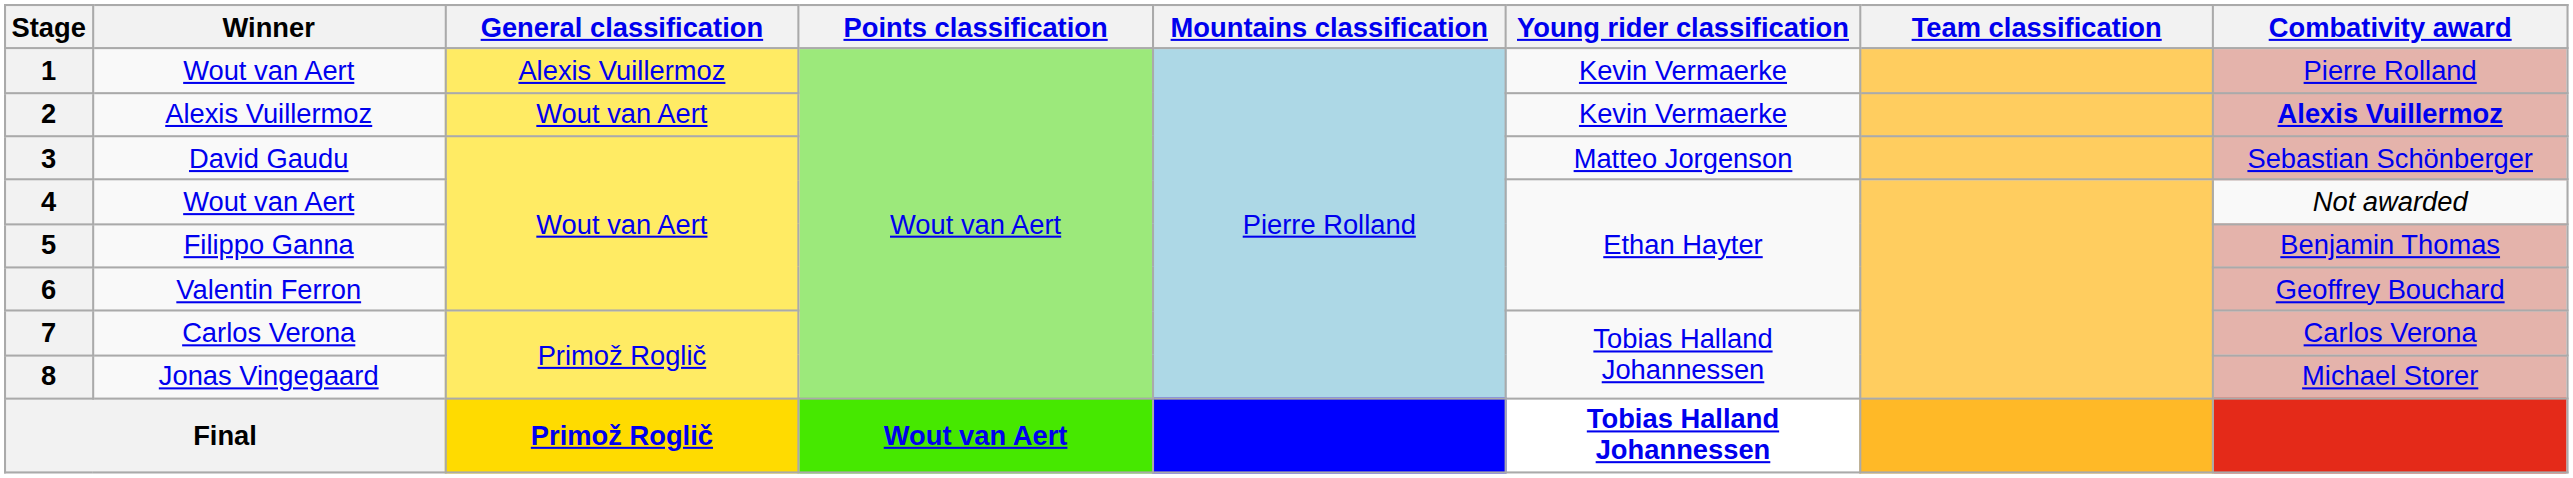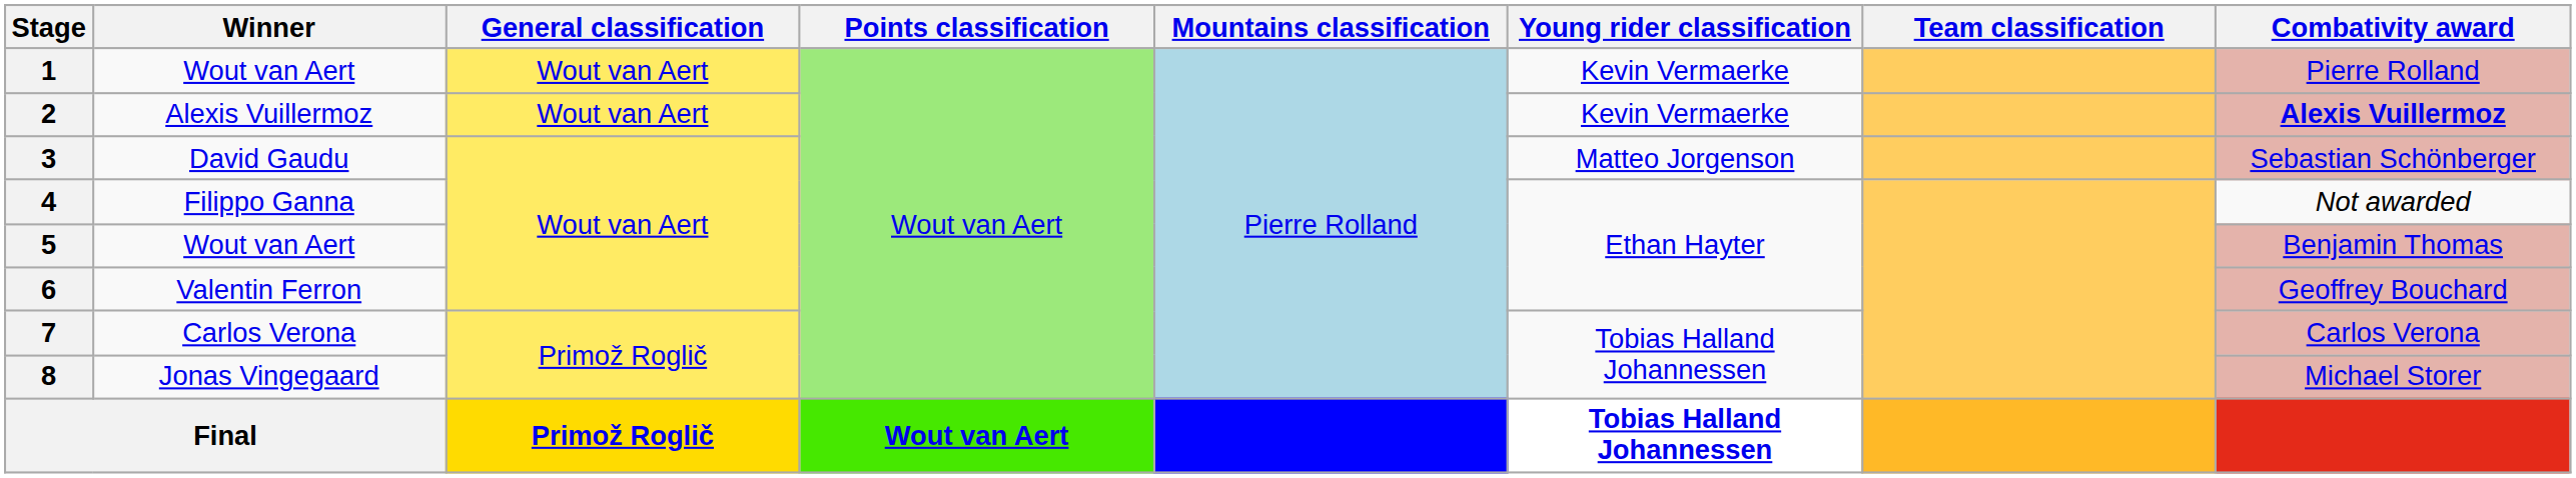1 | General classification: Alexis Vuillermoz -> Wout van Aert
4 | Winner: Wout van Aert -> Filippo Ganna
5 | Winner: Filippo Ganna -> Wout van Aert
